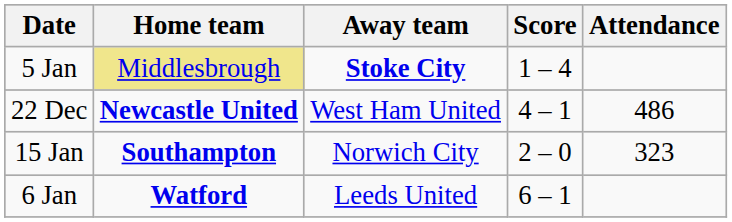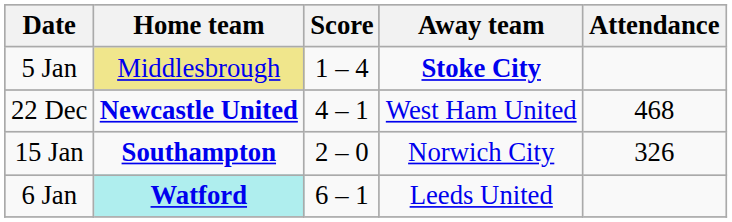columns swapped: Score <-> Away team
22 Dec | Attendance: 486 -> 468
15 Jan | Attendance: 323 -> 326
6 Jan | Home team: no background -> paleturquoise background
